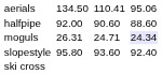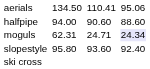halfpipe | column 3: 92.00 -> 94.00
moguls | column 3: 26.31 -> 62.31
